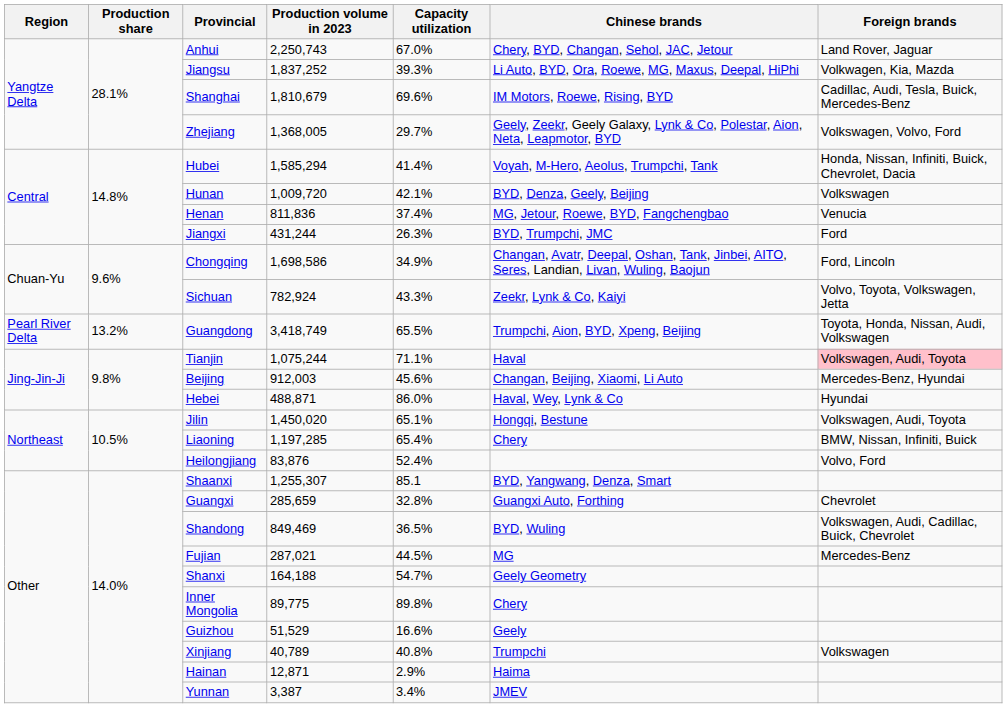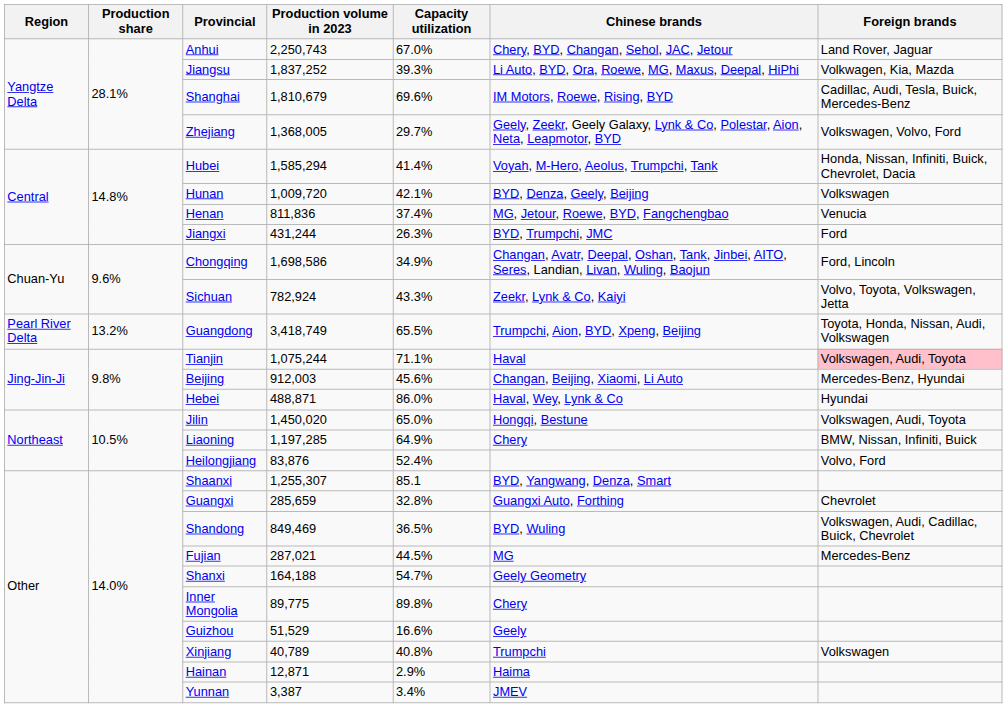Jilin | Capacity utilization: 65.1% -> 65.0%
Liaoning | Capacity utilization: 65.4% -> 64.9%
